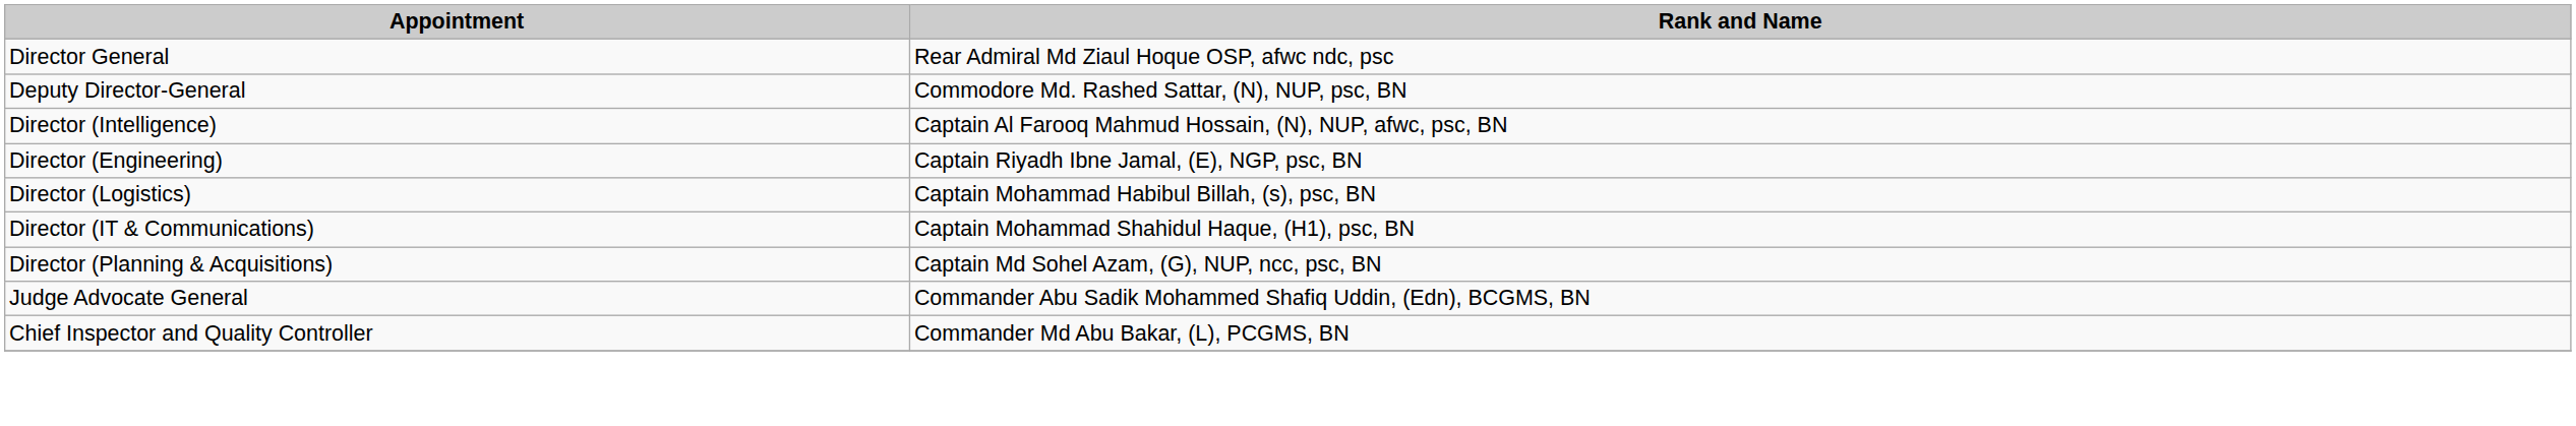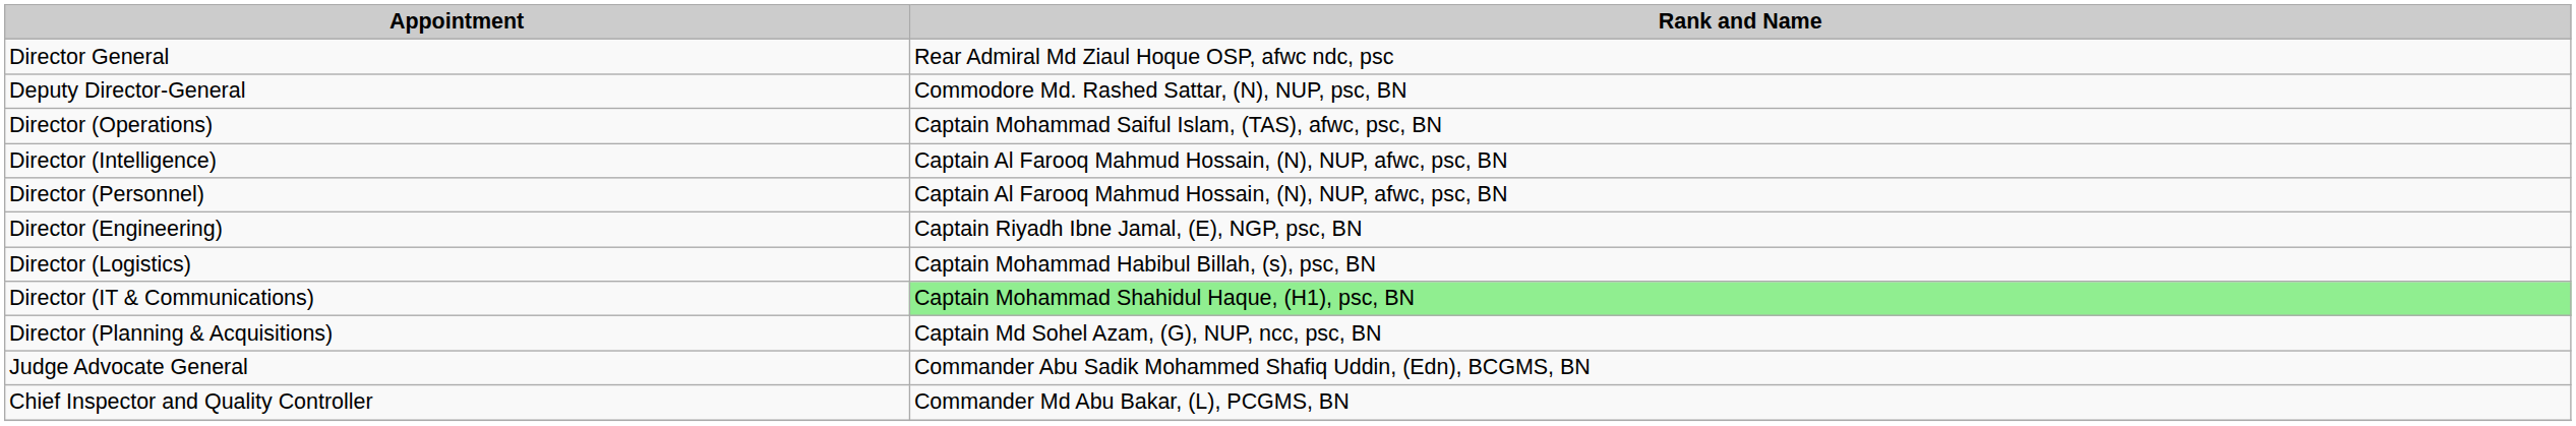+ row: Director (Operations) | Captain Mohammad Saiful Islam, (TAS), afwc, psc, BN
+ row: Director (Personnel) | Captain Al Farooq Mahmud Hossain, (N), NUP, afwc, psc, BN
Director (IT & Communications) | Rank and Name: no background -> lightgreen background
